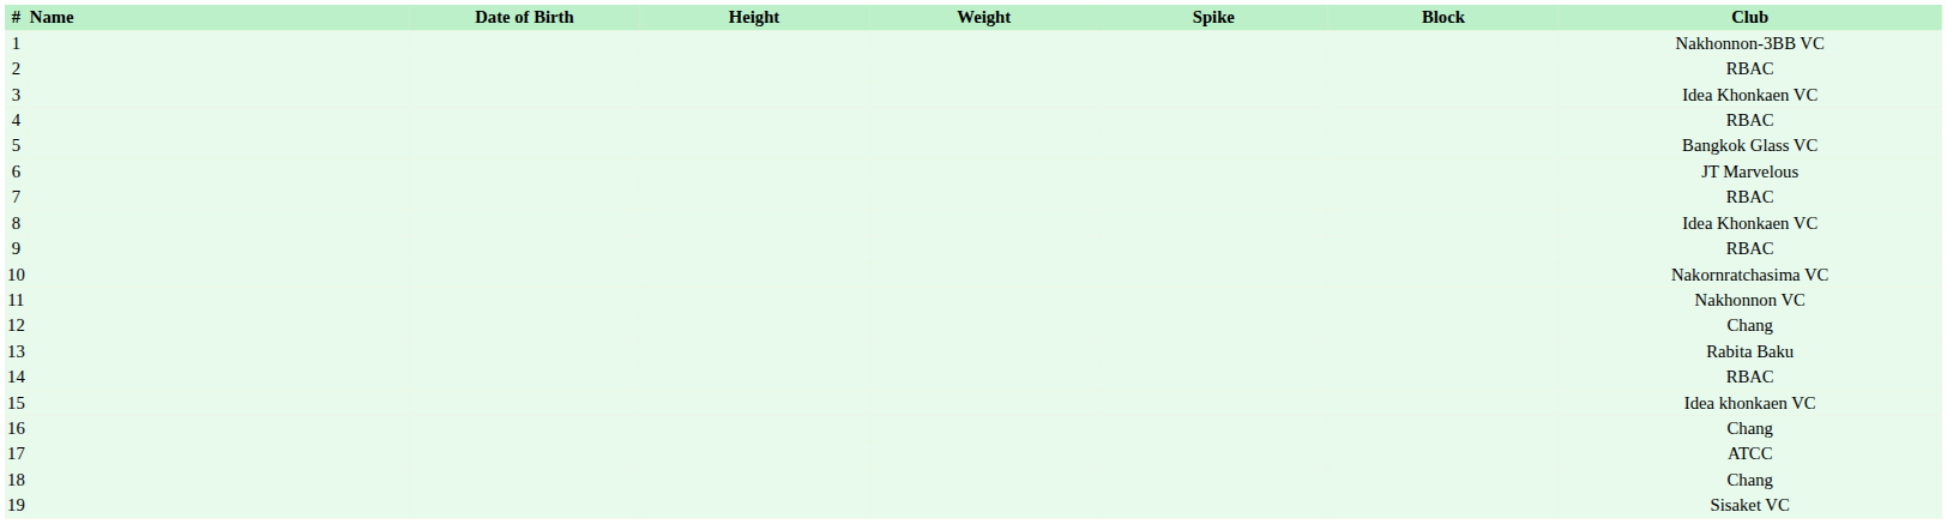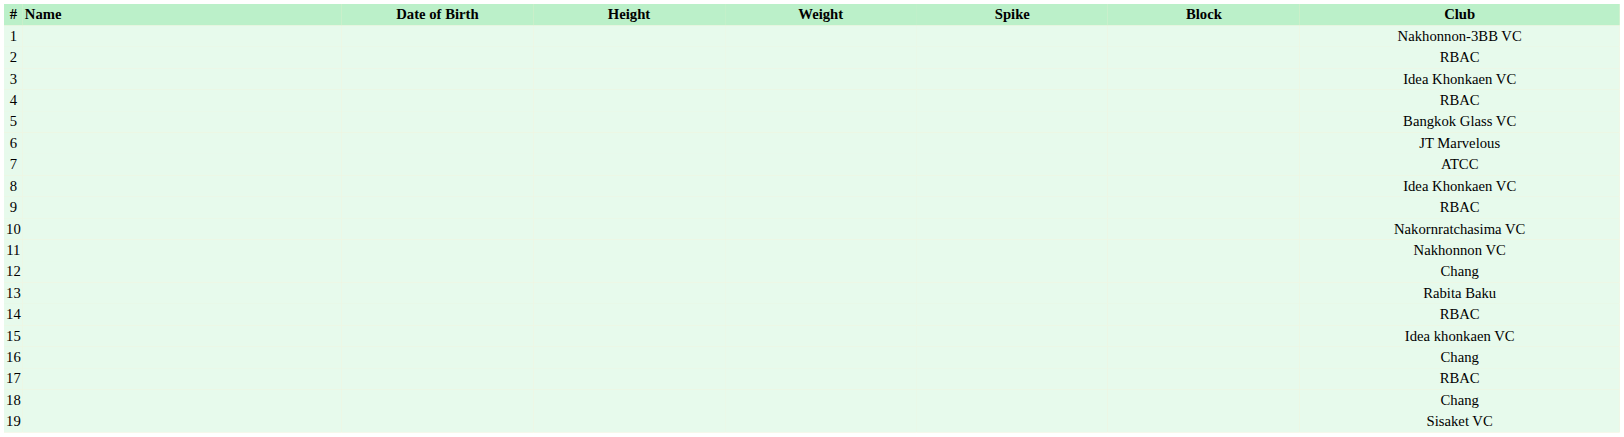7 | Club: RBAC -> ATCC
17 | Club: ATCC -> RBAC
